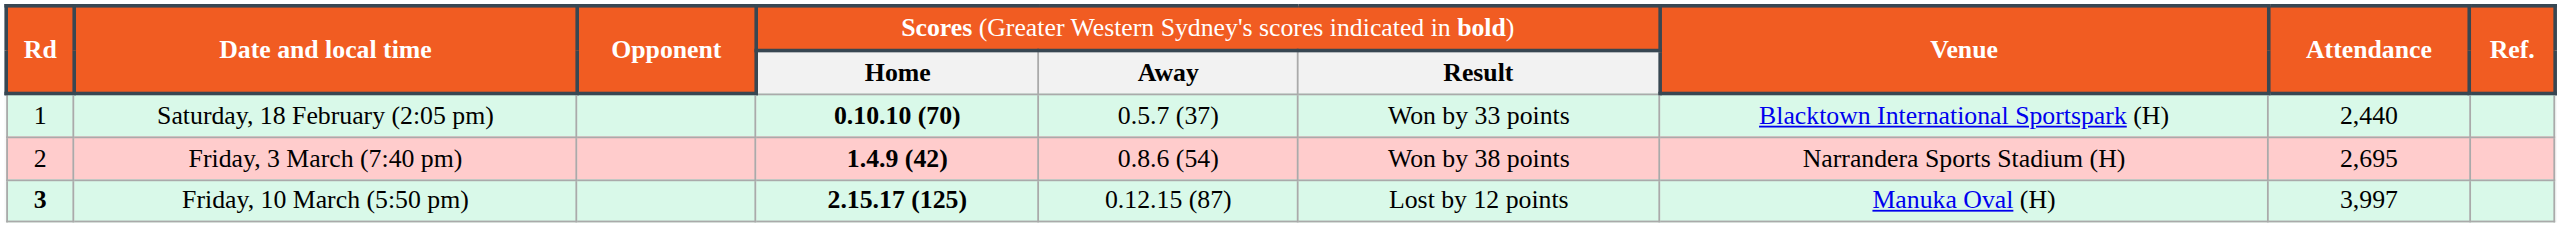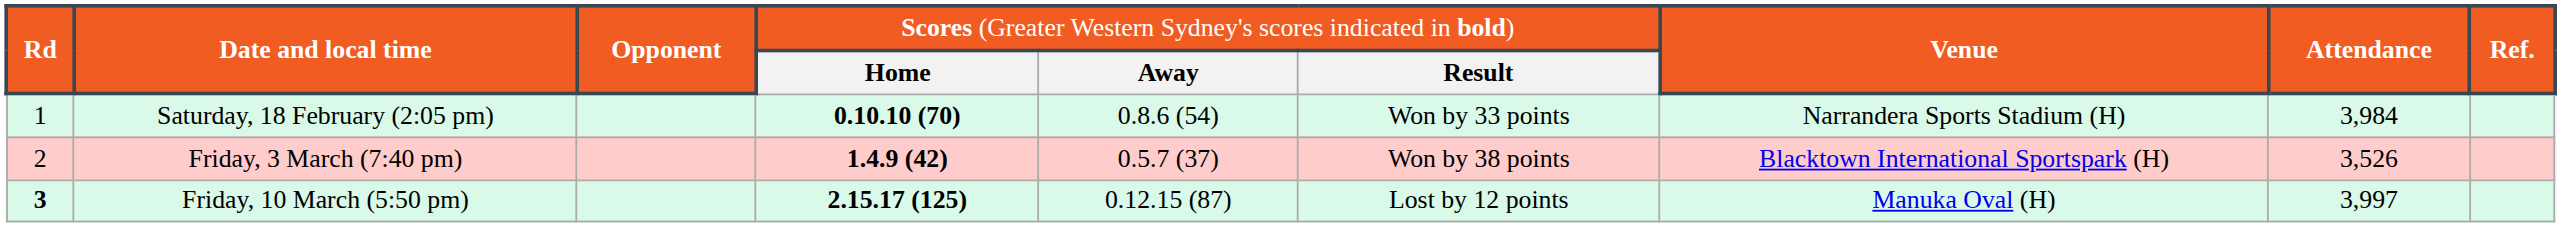Saturday, 18 February (2:05 pm) | column 5: 0.5.7 (37) -> 0.8.6 (54)
Saturday, 18 February (2:05 pm) | column 7: Blacktown International Sportspark (H) -> Narrandera Sports Stadium (H)
Saturday, 18 February (2:05 pm) | column 8: 2,440 -> 3,984
Friday, 3 March (7:40 pm) | column 5: 0.8.6 (54) -> 0.5.7 (37)
Friday, 3 March (7:40 pm) | column 7: Narrandera Sports Stadium (H) -> Blacktown International Sportspark (H)
Friday, 3 March (7:40 pm) | column 8: 2,695 -> 3,526
